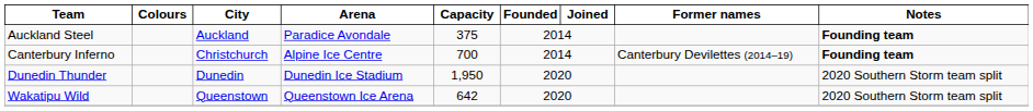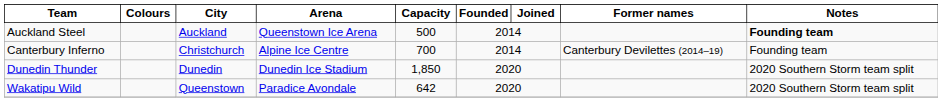Auckland Steel | Arena: Paradice Avondale -> Queenstown Ice Arena
Auckland Steel | Capacity: 375 -> 500
Canterbury Inferno | Notes: bold -> normal
Dunedin Thunder | Capacity: 1,950 -> 1,850
Wakatipu Wild | Arena: Queenstown Ice Arena -> Paradice Avondale
